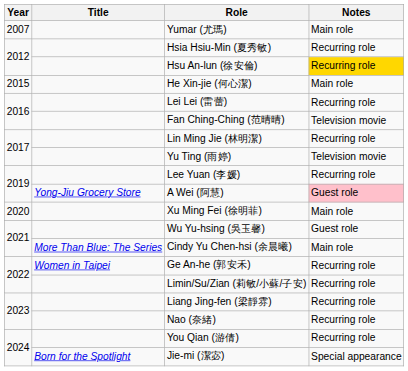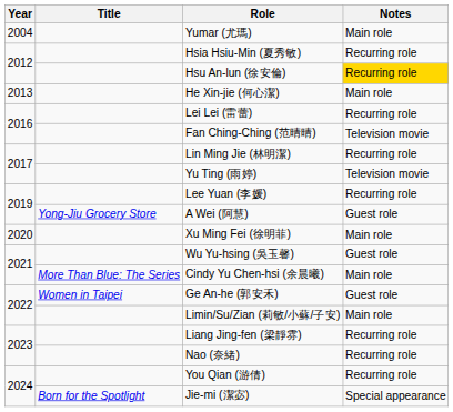Yumar (尤瑪) | Year: 2007 -> 2004
He Xin-jie (何心潔) | Year: 2015 -> 2013
A Wei (阿慧) | Notes: pink background -> no background
Ge An-he (郭安禾) | Notes: Recurring role -> Guest role
Limin/Su/Zian (莉敏/小蘇/子安) | Notes: Recurring role -> Main role
